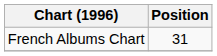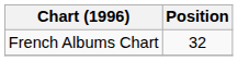French Albums Chart | Position: 31 -> 32
